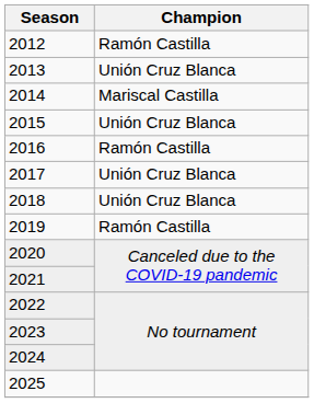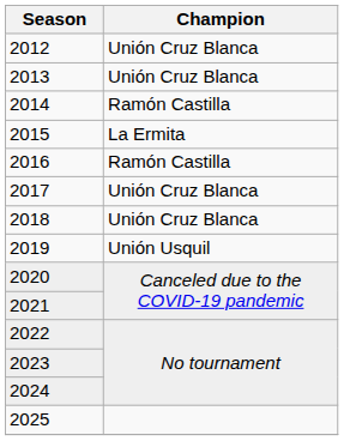2012 | Champion: Ramón Castilla -> Unión Cruz Blanca
2014 | Champion: Mariscal Castilla -> Ramón Castilla
2015 | Champion: Unión Cruz Blanca -> La Ermita
2019 | Champion: Ramón Castilla -> Unión Usquil
